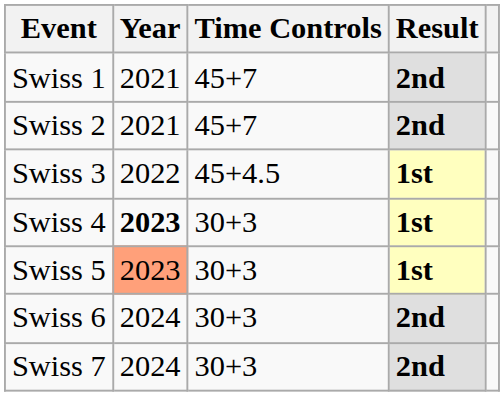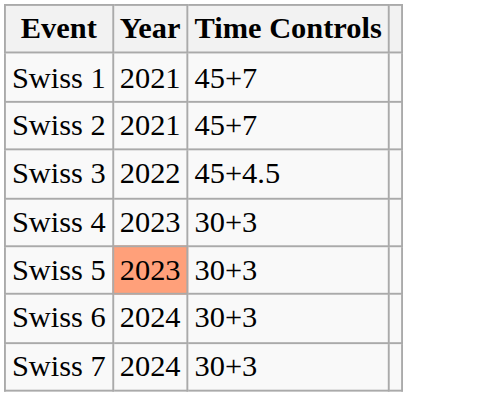- column: Result | 2nd | 2nd | 1st | 1st | 1st | 2nd | 2nd
Swiss 4 | Year: bold -> normal
